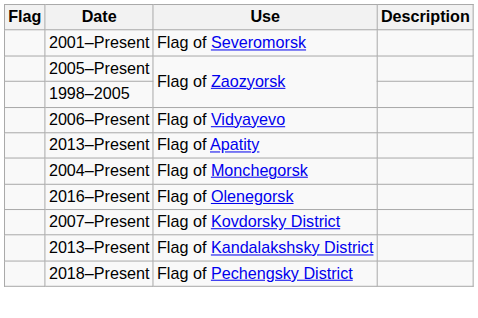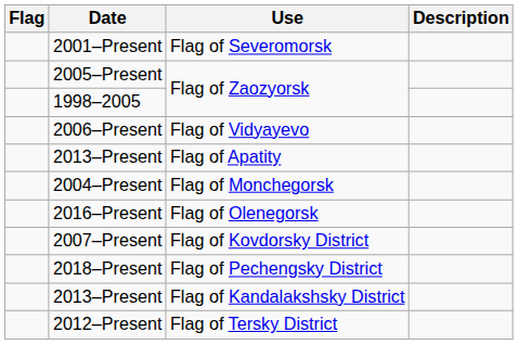rows swapped: 2013–Present / Flag of Kandalakshsky District <-> 2018–Present
+ row: 2012–Present | Flag of Tersky District
